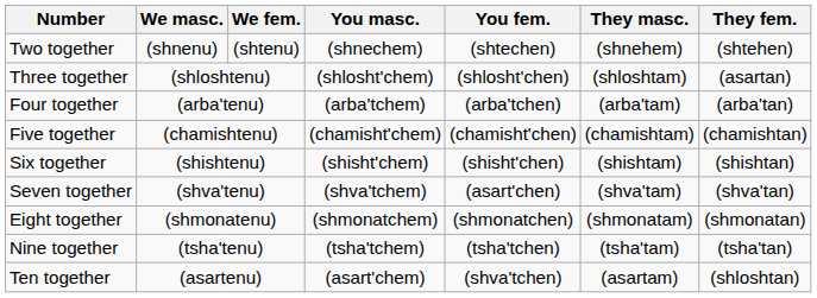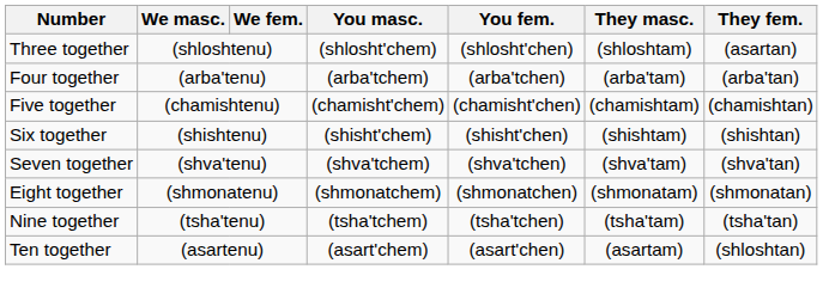- row: Two together | (shnenu) | (shtenu) | (shnechem) | (shtechen) | (shnehem) | (shtehen)
Seven together | You fem.: (asart'chen) -> (shva'tchen)
Ten together | You fem.: (shva'tchen) -> (asart'chen)
